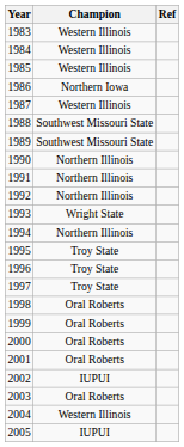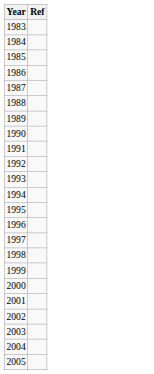- column: Champion | Western Illinois | Western Illinois | Western Illinois | Northern Iowa | Western Illinois | Southwest Missouri State | Southwest Missouri State | Northern Illinois | Northern Illinois | Northern Illinois | Wright State | Northern Illinois | Troy State | Troy State | Troy State | Oral Roberts | Oral Roberts | Oral Roberts | Oral Roberts | IUPUI | Oral Roberts | Western Illinois | IUPUI
